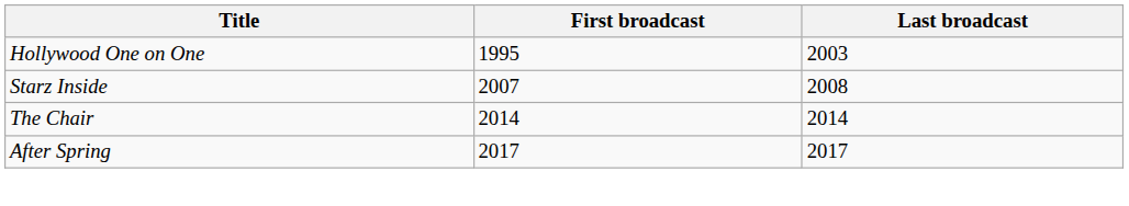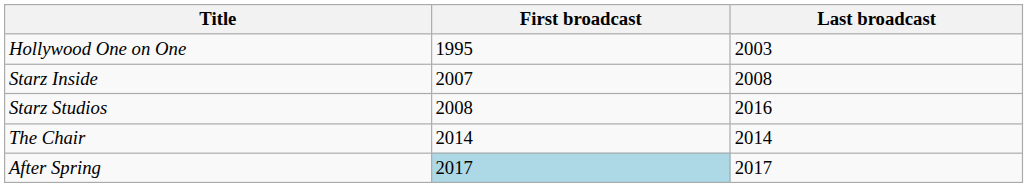+ row: Starz Studios | 2008 | 2016
After Spring | First broadcast: no background -> lightblue background
